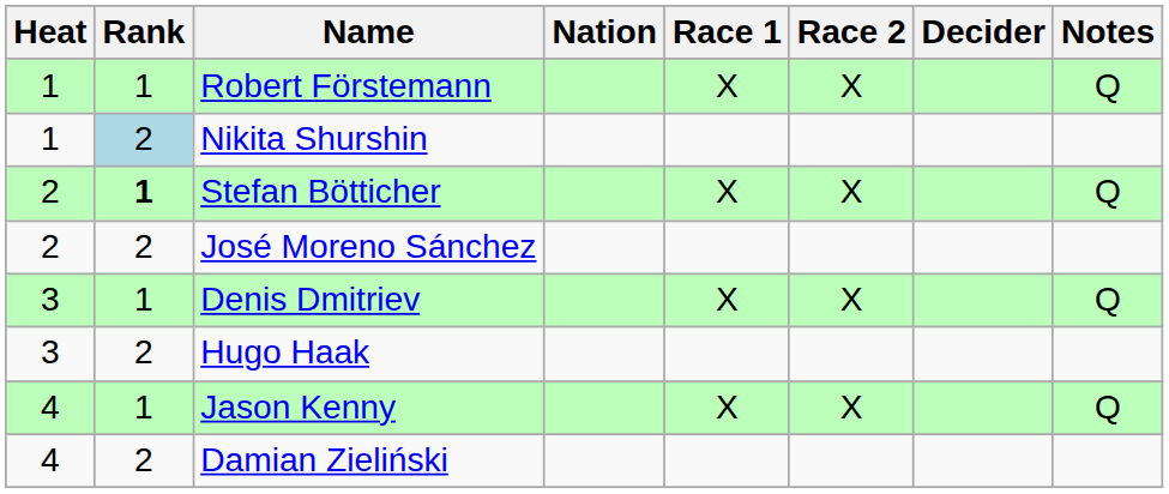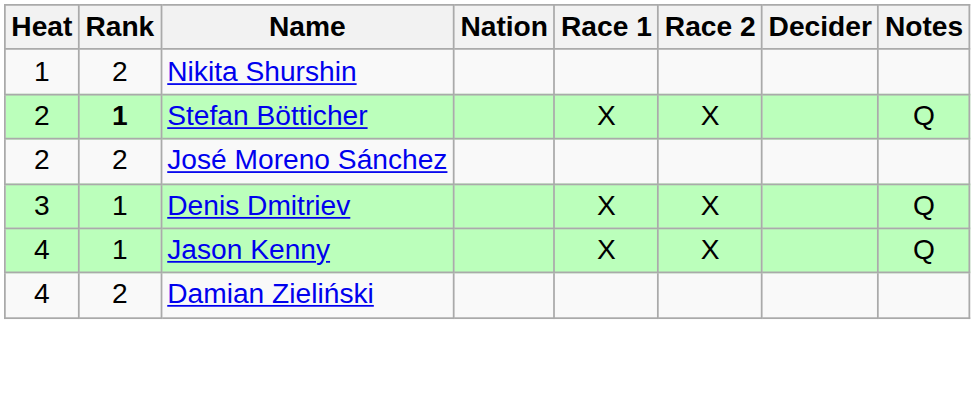- row: 1 | 1 | Robert Förstemann | X | X | Q
Nikita Shurshin | Rank: lightblue background -> no background
- row: 3 | 2 | Hugo Haak
